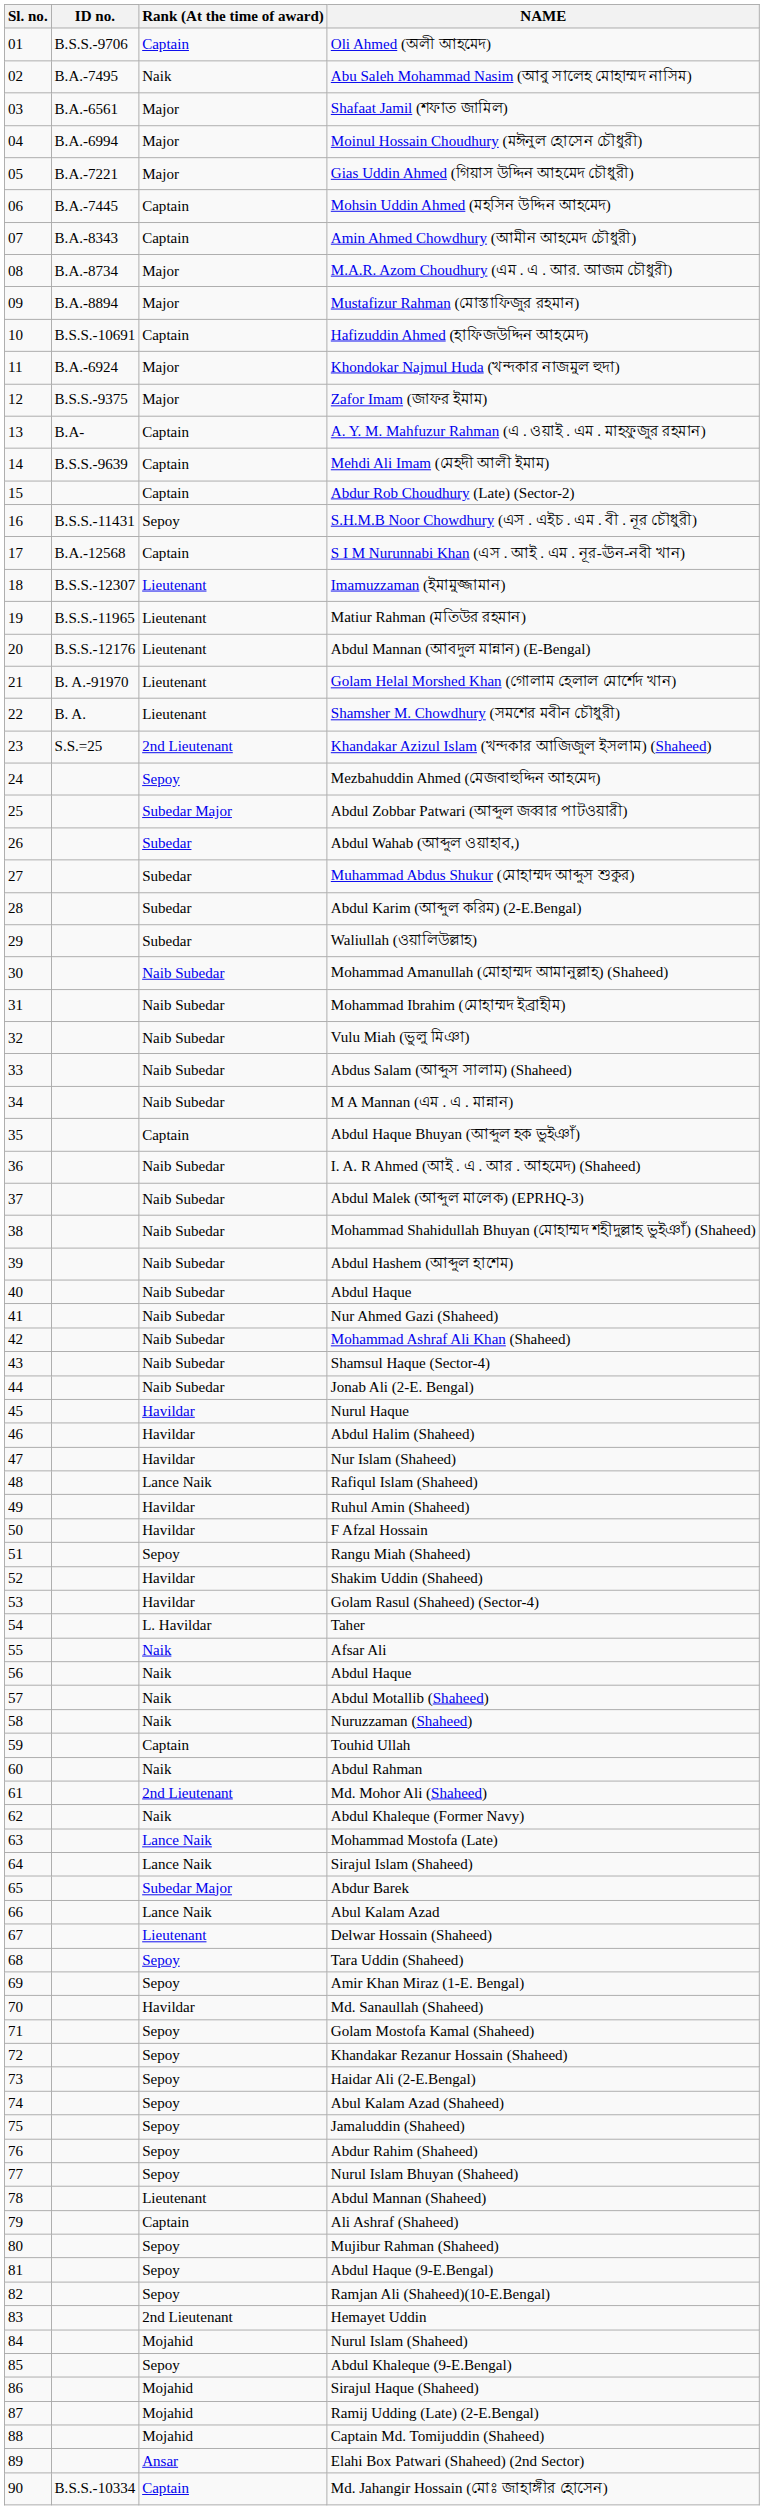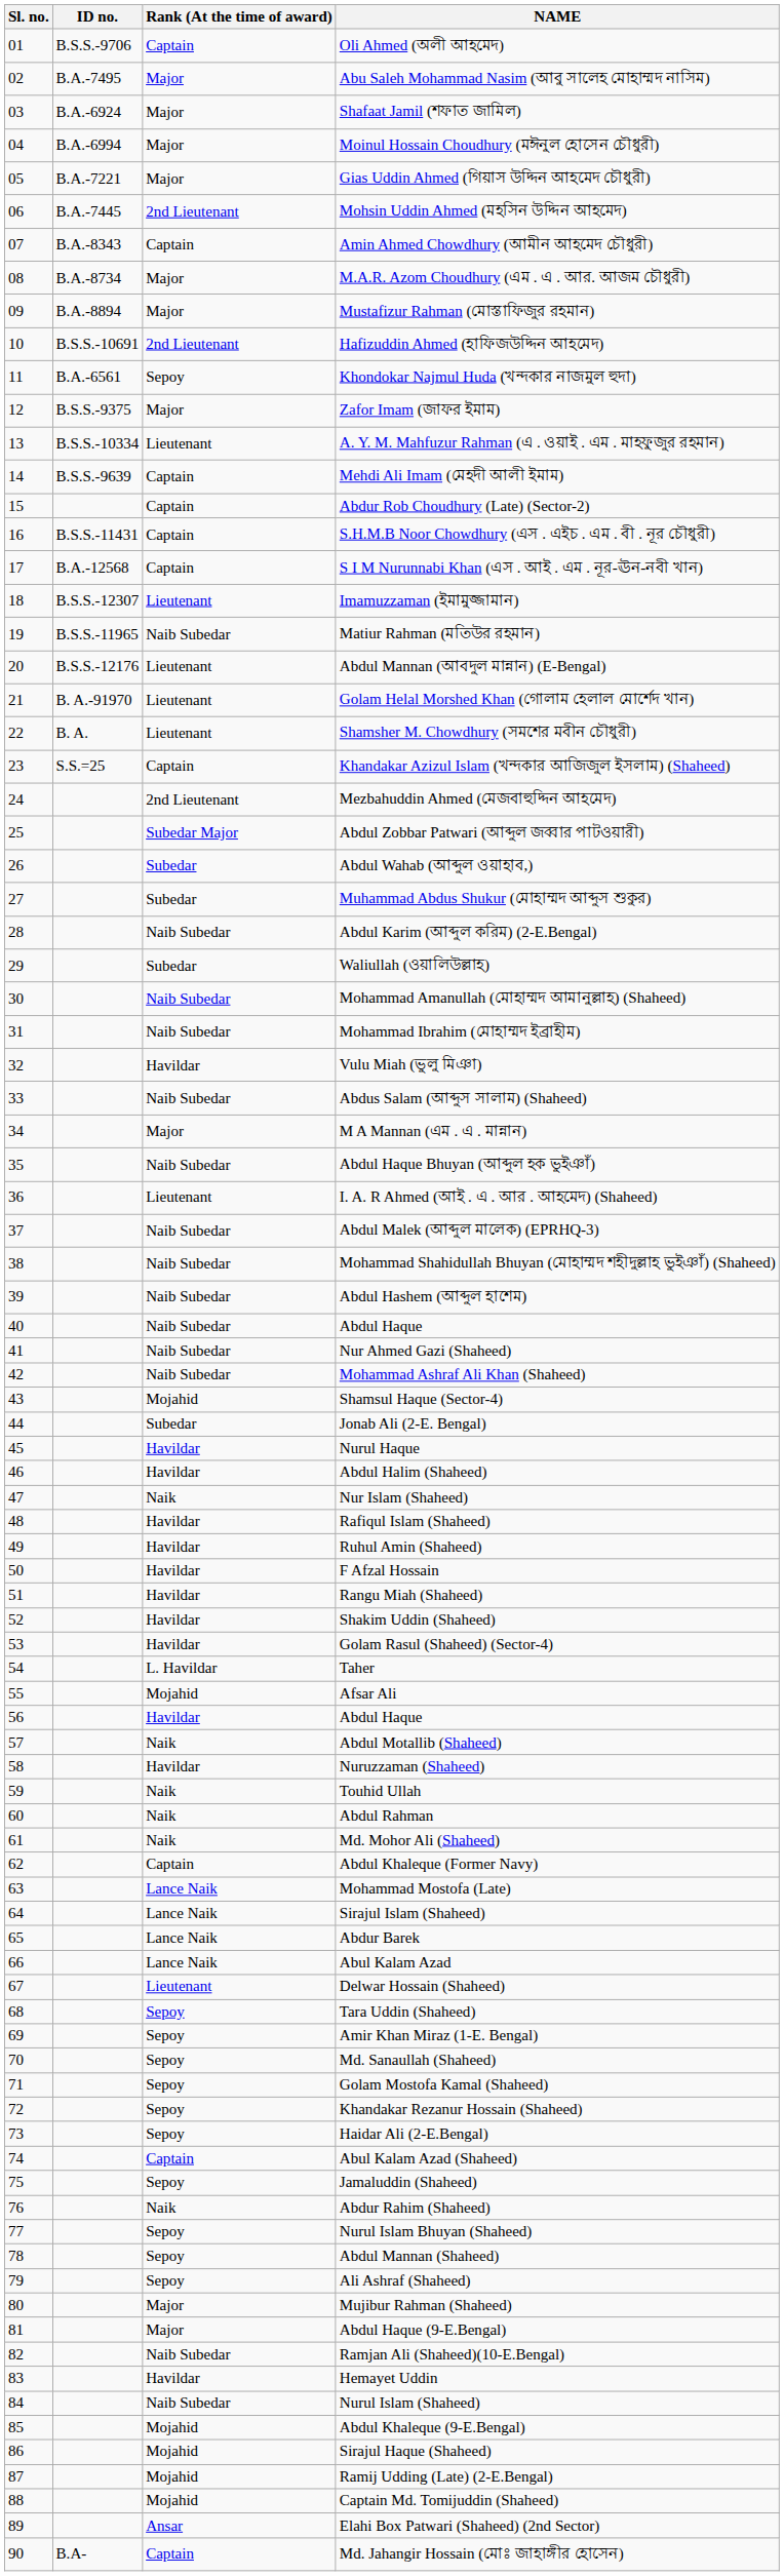Abu Saleh Mohammad Nasim (আবু সালেহ মোহাম্মদ নাসিম) | Rank (At the time of award): Naik -> Major
Shafaat Jamil (শফাত জামিল) | ID no.: B.A.-6561 -> B.A.-6924
Mohsin Uddin Ahmed (মহসিন উদ্দিন আহমেদ) | Rank (At the time of award): Captain -> 2nd Lieutenant
Hafizuddin Ahmed (হাফিজউদ্দিন আহমেদ) | Rank (At the time of award): Captain -> 2nd Lieutenant
Khondokar Najmul Huda (খন্দকার নাজমুল হুদা) | ID no.: B.A.-6924 -> B.A.-6561
Khondokar Najmul Huda (খন্দকার নাজমুল হুদা) | Rank (At the time of award): Major -> Sepoy
A. Y. M. Mahfuzur Rahman (এ . ওয়াই . এম . মাহফুজুর রহমান) | ID no.: B.A- -> B.S.S.-10334
A. Y. M. Mahfuzur Rahman (এ . ওয়াই . এম . মাহফুজুর রহমান) | Rank (At the time of award): Captain -> Lieutenant
S.H.M.B Noor Chowdhury (এস . এইচ . এম . বী . নূর চৌধুরী) | Rank (At the time of award): Sepoy -> Captain
Matiur Rahman (মতিউর রহমান) | Rank (At the time of award): Lieutenant -> Naib Subedar
Khandakar Azizul Islam (খন্দকার আজিজুল ইসলাম) (Shaheed) | Rank (At the time of award): 2nd Lieutenant -> Captain
Mezbahuddin Ahmed (মেজবাহুদ্দিন আহমেদ) | Rank (At the time of award): Sepoy -> 2nd Lieutenant
Abdul Karim (আব্দুল করিম) (2-E.Bengal) | Rank (At the time of award): Subedar -> Naib Subedar
Vulu Miah (ভুলু মিঞা) | Rank (At the time of award): Naib Subedar -> Havildar
M A Mannan (এম . এ . মান্নান) | Rank (At the time of award): Naib Subedar -> Major
Abdul Haque Bhuyan (আব্দুল হক ভুইঞাঁ) | Rank (At the time of award): Captain -> Naib Subedar
I. A. R Ahmed (আই . এ . আর . আহমেদ) (Shaheed) | Rank (At the time of award): Naib Subedar -> Lieutenant
Shamsul Haque (Sector-4) | Rank (At the time of award): Naib Subedar -> Mojahid
Jonab Ali (2-E. Bengal) | Rank (At the time of award): Naib Subedar -> Subedar
Nur Islam (Shaheed) | Rank (At the time of award): Havildar -> Naik
Rafiqul Islam (Shaheed) | Rank (At the time of award): Lance Naik -> Havildar
Rangu Miah (Shaheed) | Rank (At the time of award): Sepoy -> Havildar
Afsar Ali | Rank (At the time of award): Naik -> Mojahid
56 / Abdul Haque | Rank (At the time of award): Naik -> Havildar
Nuruzzaman (Shaheed) | Rank (At the time of award): Naik -> Havildar
Touhid Ullah | Rank (At the time of award): Captain -> Naik
Md. Mohor Ali (Shaheed) | Rank (At the time of award): 2nd Lieutenant -> Naik
Abdul Khaleque (Former Navy) | Rank (At the time of award): Naik -> Captain
Abdur Barek | Rank (At the time of award): Subedar Major -> Lance Naik
Md. Sanaullah (Shaheed) | Rank (At the time of award): Havildar -> Sepoy
Abul Kalam Azad (Shaheed) | Rank (At the time of award): Sepoy -> Captain
Abdur Rahim (Shaheed) | Rank (At the time of award): Sepoy -> Naik
Abdul Mannan (Shaheed) | Rank (At the time of award): Lieutenant -> Sepoy
Ali Ashraf (Shaheed) | Rank (At the time of award): Captain -> Sepoy
Mujibur Rahman (Shaheed) | Rank (At the time of award): Sepoy -> Major
Abdul Haque (9-E.Bengal) | Rank (At the time of award): Sepoy -> Major
Ramjan Ali (Shaheed)(10-E.Bengal) | Rank (At the time of award): Sepoy -> Naib Subedar
Hemayet Uddin | Rank (At the time of award): 2nd Lieutenant -> Havildar
Nurul Islam (Shaheed) | Rank (At the time of award): Mojahid -> Naib Subedar
Abdul Khaleque (9-E.Bengal) | Rank (At the time of award): Sepoy -> Mojahid
Md. Jahangir Hossain (মোঃ জাহাঙ্গীর হোসেন) | ID no.: B.S.S.-10334 -> B.A-
